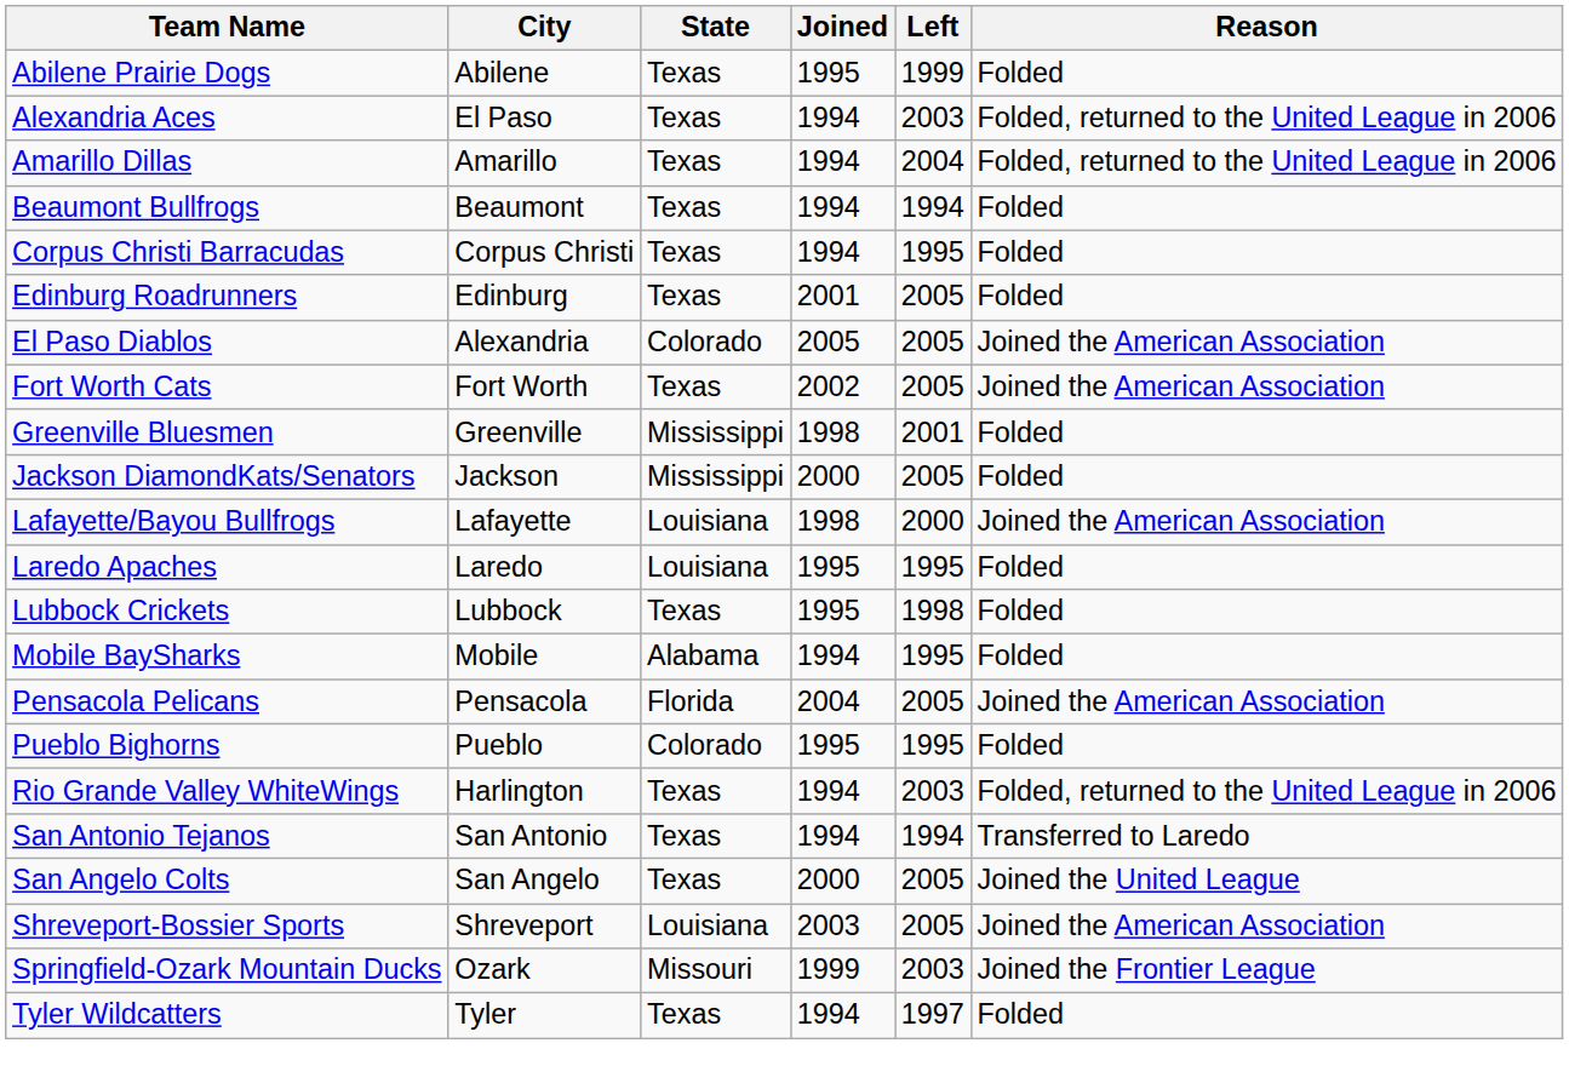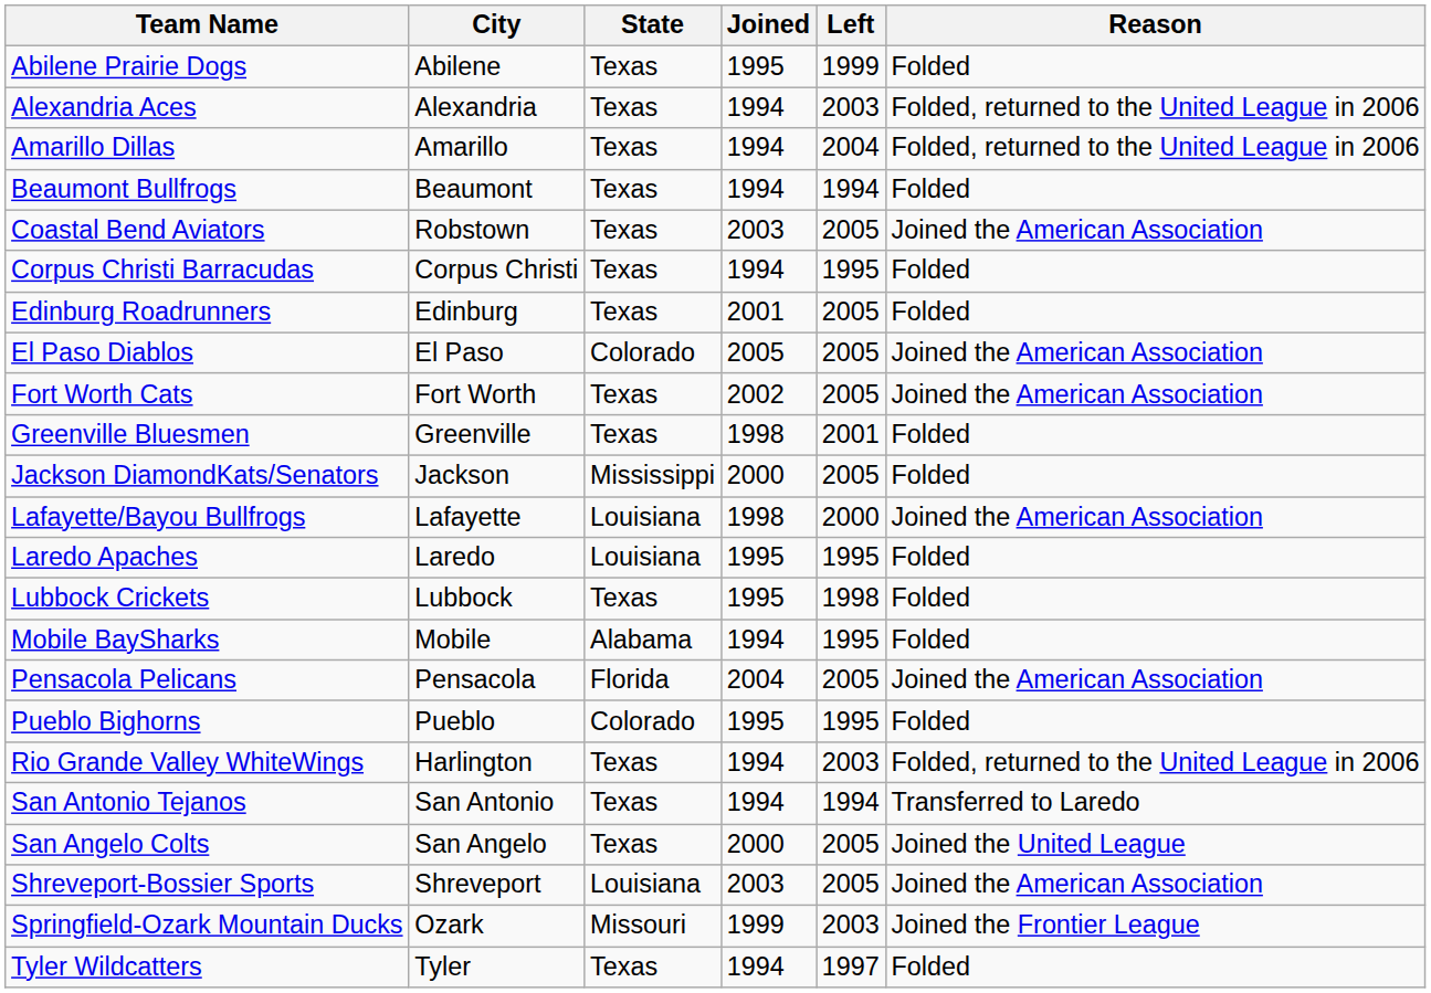Alexandria Aces | City: El Paso -> Alexandria
+ row: Coastal Bend Aviators | Robstown | Texas | 2003 | 2005 | Joined the American Association
El Paso Diablos | City: Alexandria -> El Paso
Greenville Bluesmen | State: Mississippi -> Texas
